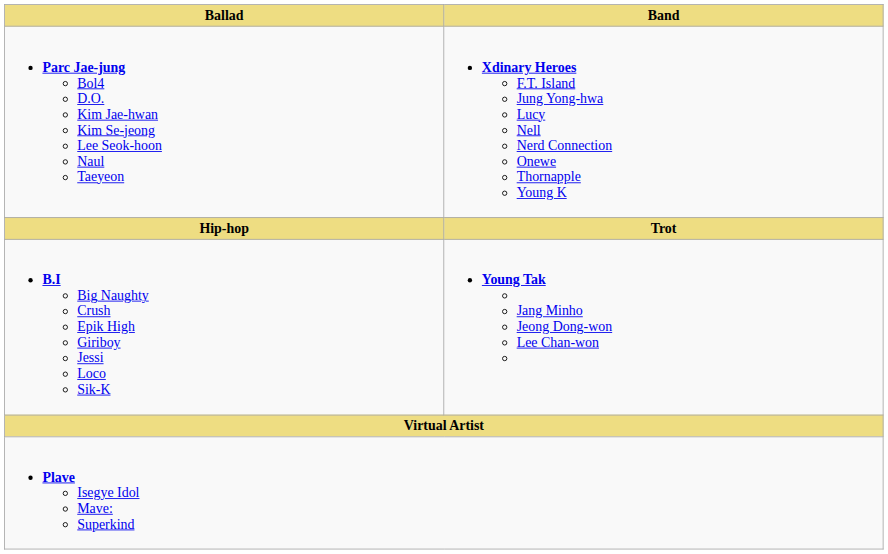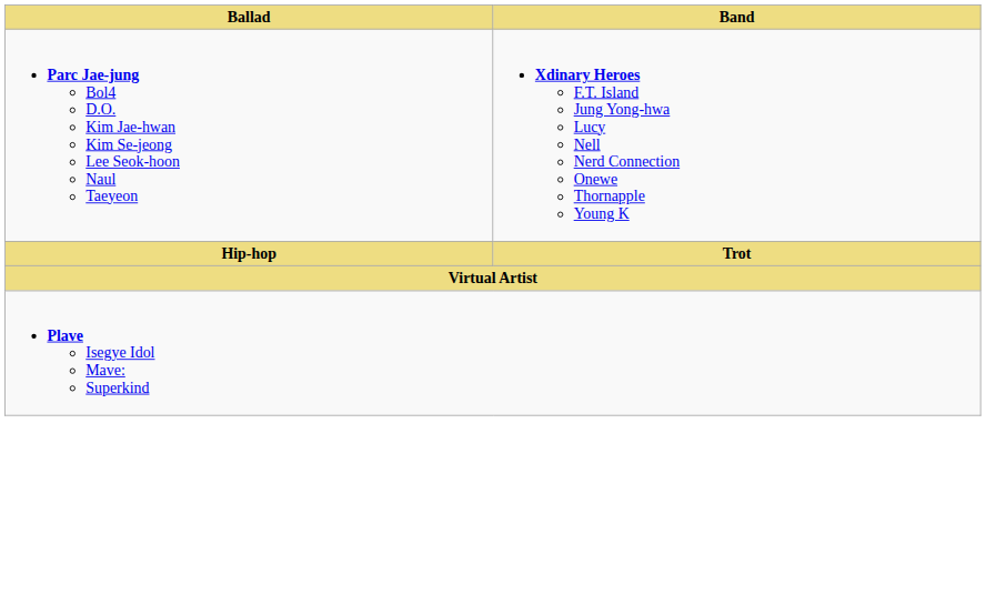- row: B.I Big Naughty Crush Epik High Giriboy Jessi Loco Sik-K | Young Tak Jang Minho Jeong Dong-won Lee Chan-won
